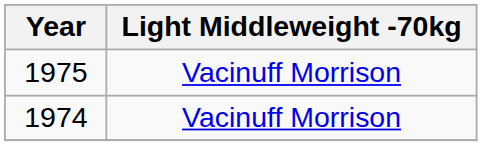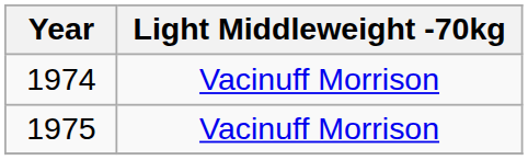rows swapped: 1974 <-> 1975
